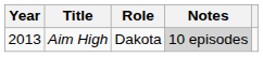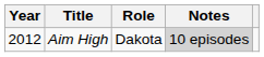Aim High | Year: 2013 -> 2012
